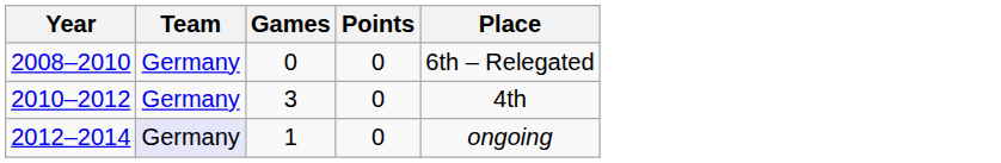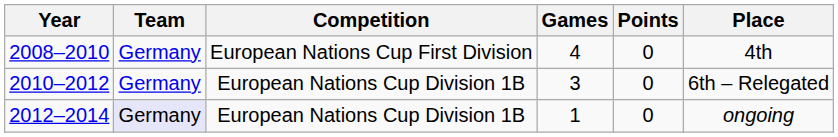+ column: Competition | European Nations Cup First Division | European Nations Cup Division 1B | European Nations Cup Division 1B
2008–2010 | Games: 0 -> 4
2008–2010 | Place: 6th – Relegated -> 4th
2010–2012 | Place: 4th -> 6th – Relegated
